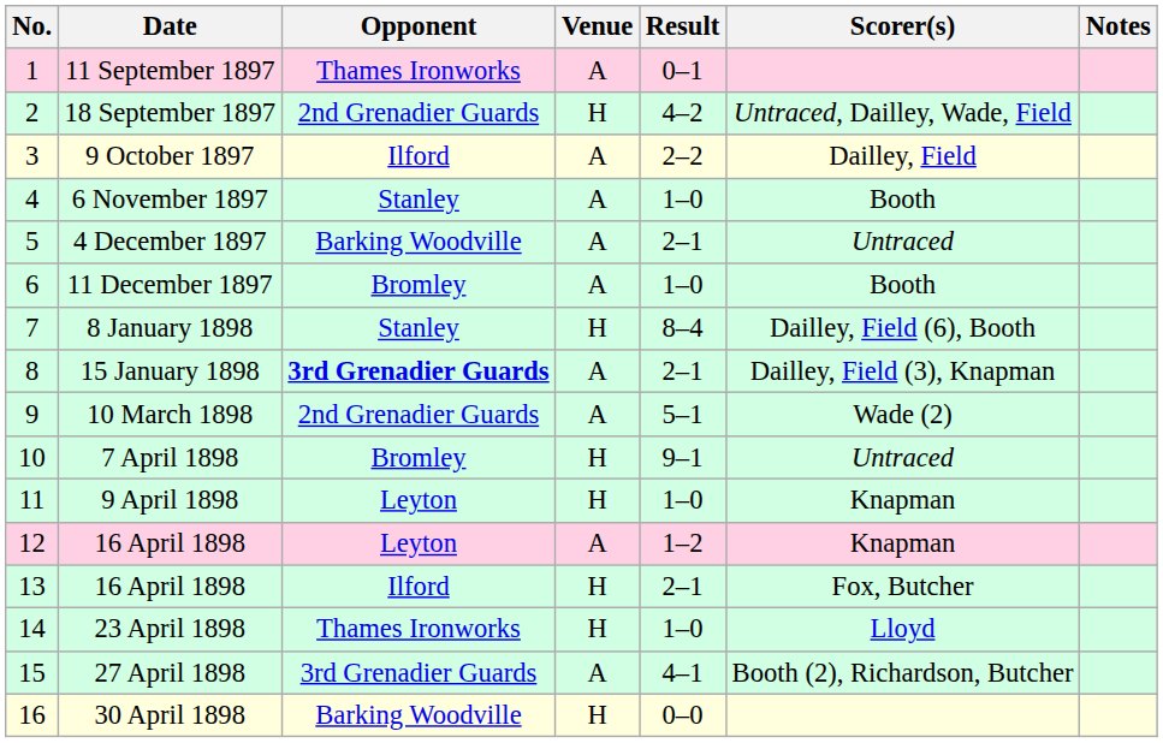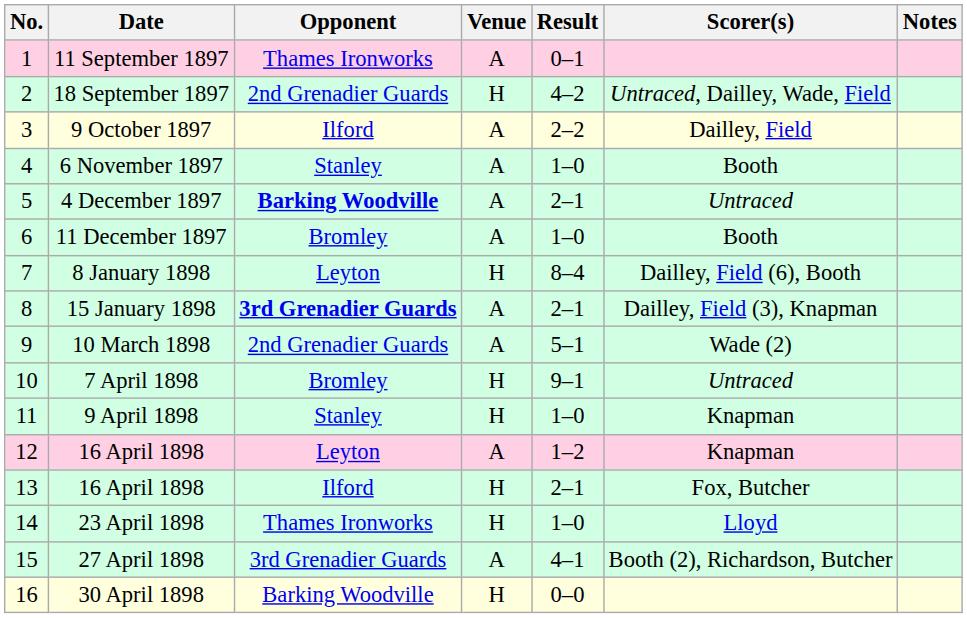4 December 1897 | Opponent: normal -> bold
8 January 1898 | Opponent: Stanley -> Leyton
9 April 1898 | Opponent: Leyton -> Stanley
